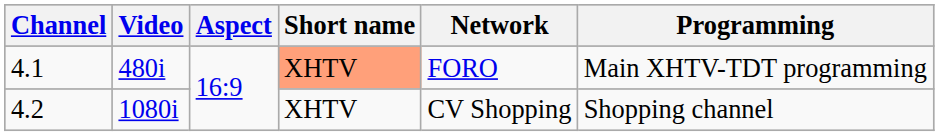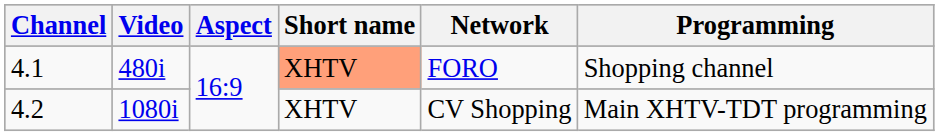4.1 | Programming: Main XHTV-TDT programming -> Shopping channel
4.2 | Programming: Shopping channel -> Main XHTV-TDT programming
